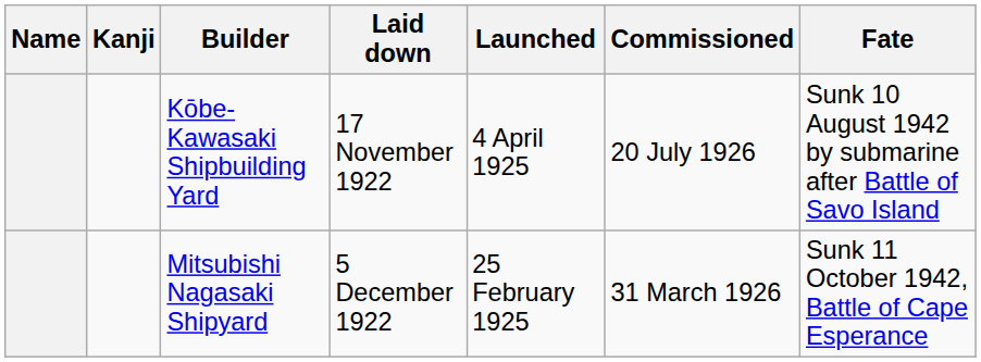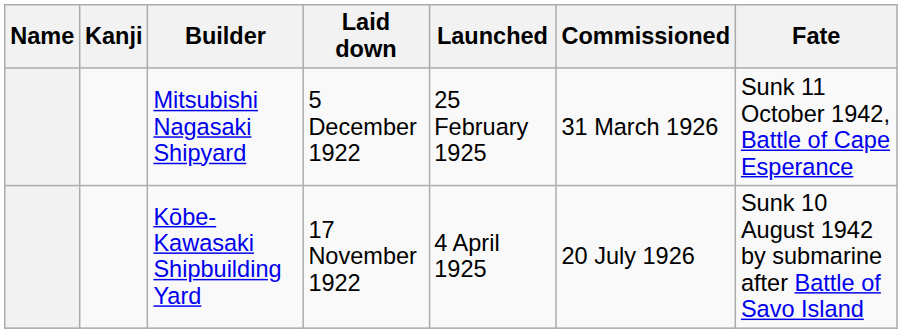rows swapped: Mitsubishi Nagasaki Shipyard <-> Kōbe-Kawasaki Shipbuilding Yard
